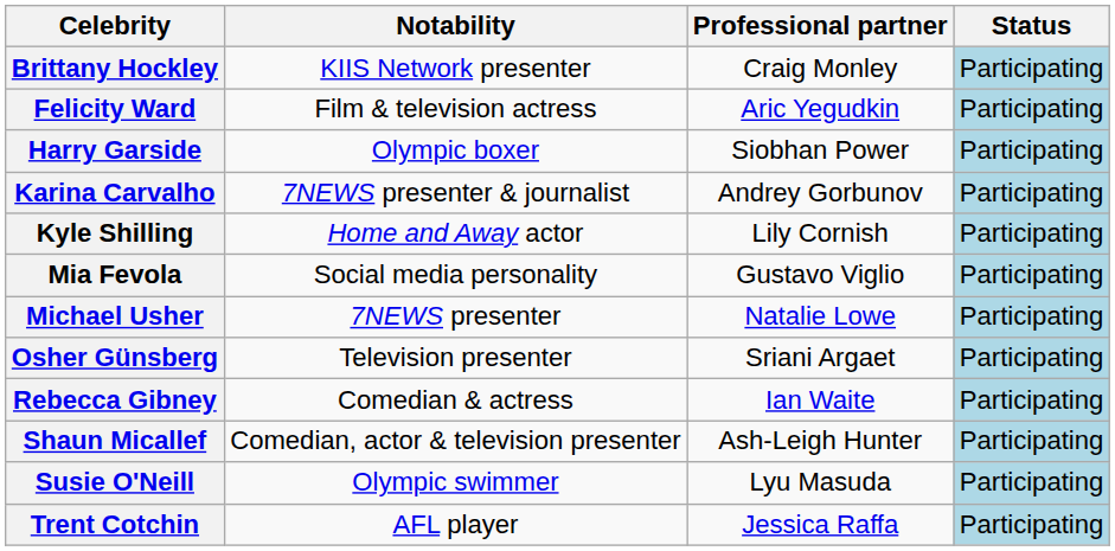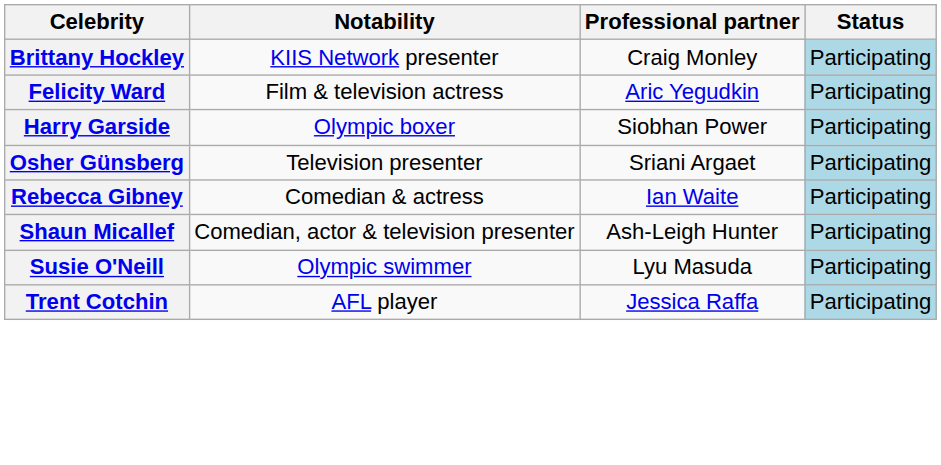- row: Karina Carvalho | 7NEWS presenter & journalist | Andrey Gorbunov | Participating
- row: Kyle Shilling | Home and Away actor | Lily Cornish | Participating
- row: Mia Fevola | Social media personality | Gustavo Viglio | Participating
- row: Michael Usher | 7NEWS presenter | Natalie Lowe | Participating
